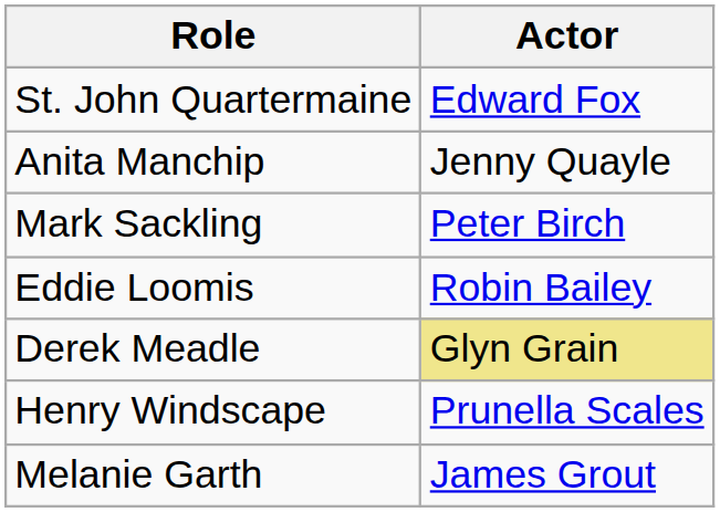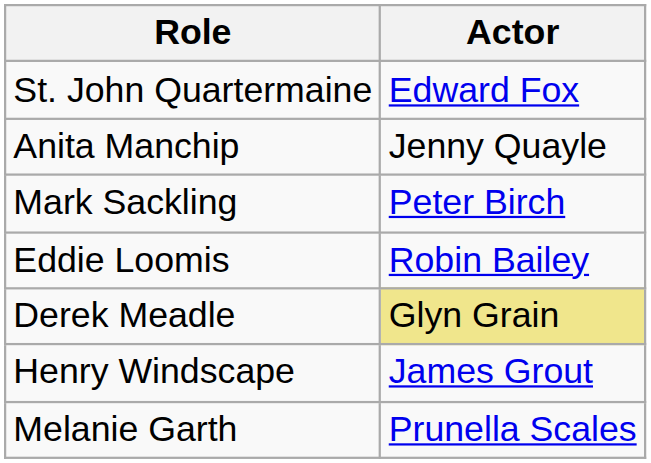Henry Windscape | Actor: Prunella Scales -> James Grout
Melanie Garth | Actor: James Grout -> Prunella Scales
